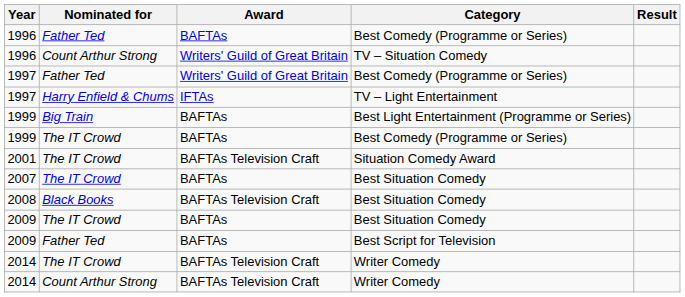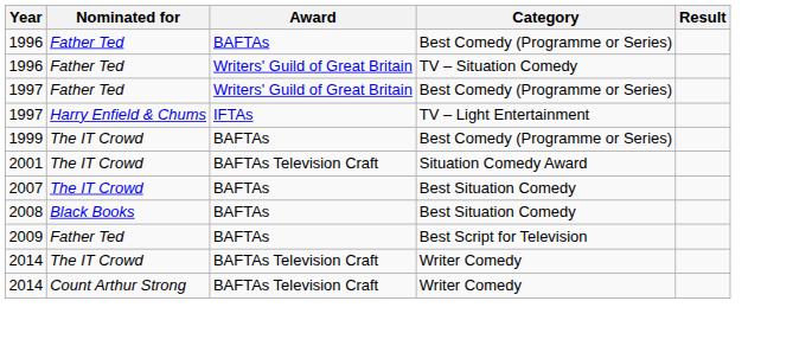1996 / TV – Situation Comedy | Nominated for: Count Arthur Strong -> Father Ted
- row: 1999 | Big Train | BAFTAs | Best Light Entertainment (Programme or Series)
2008 | Award: BAFTAs Television Craft -> BAFTAs
- row: 2009 | The IT Crowd | BAFTAs | Best Situation Comedy
